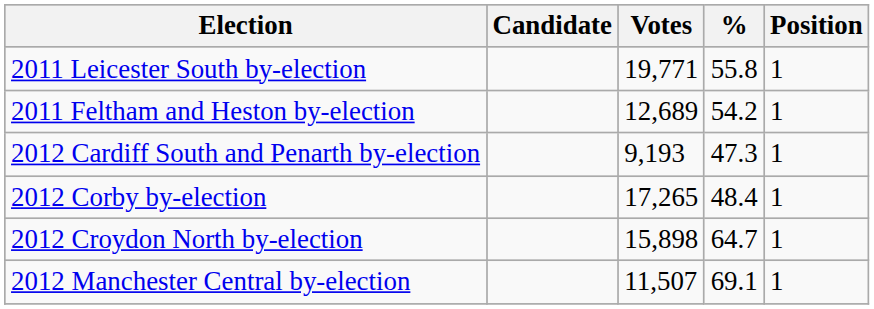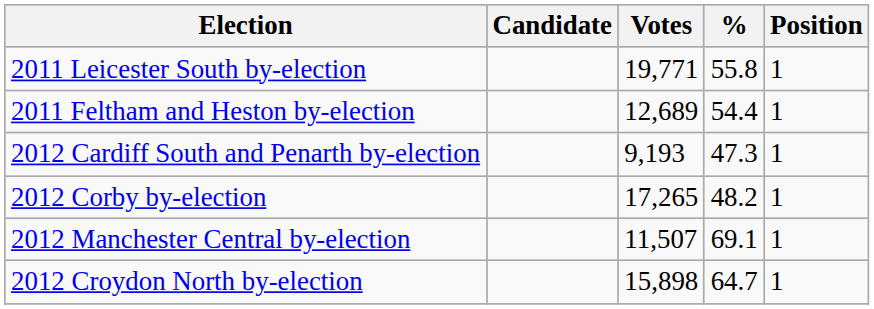2011 Feltham and Heston by-election | %: 54.2 -> 54.4
2012 Corby by-election | %: 48.4 -> 48.2
rows swapped: 2012 Manchester Central by-election <-> 2012 Croydon North by-election
